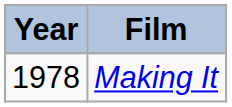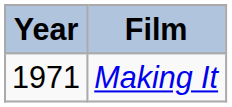Making It | Year: 1978 -> 1971
